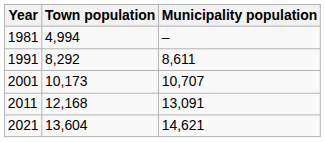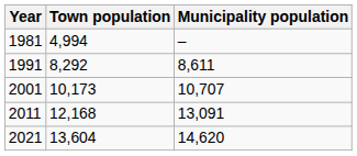2021 | Municipality population: 14,621 -> 14,620
